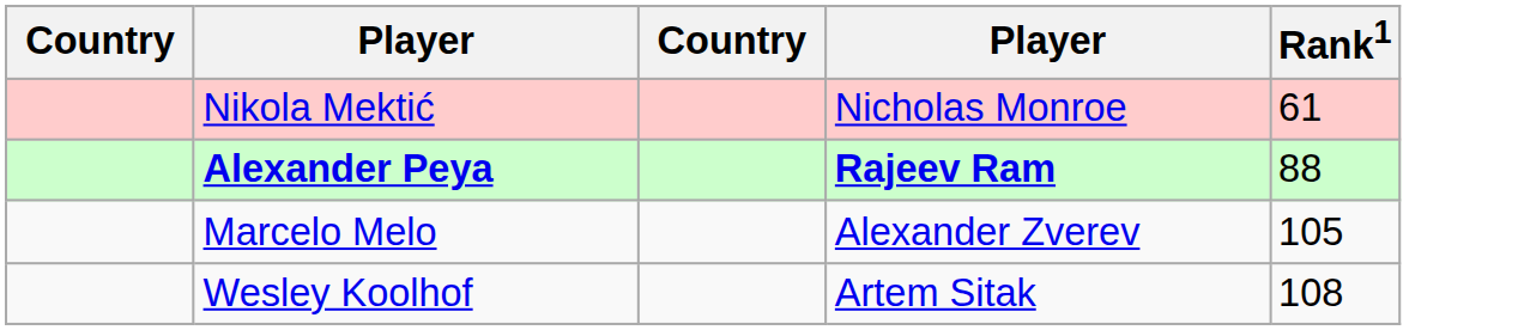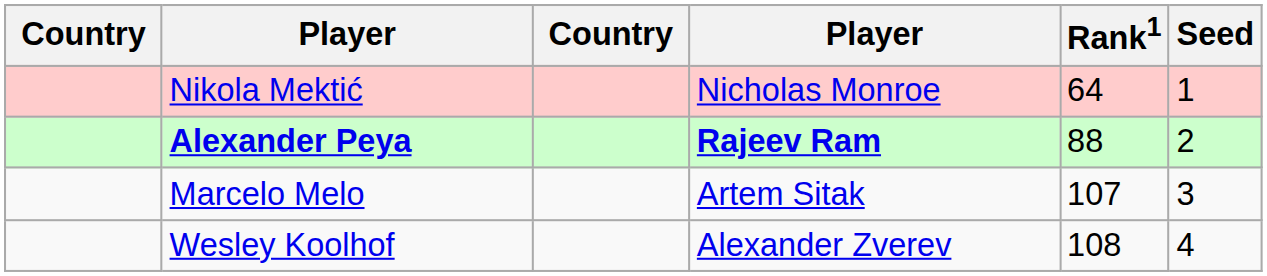+ column: Seed | 1 | 2 | 3 | 4
Nikola Mektić | Rank1: 61 -> 64
Marcelo Melo | column 4: Alexander Zverev -> Artem Sitak
Marcelo Melo | Rank1: 105 -> 107
Wesley Koolhof | column 4: Artem Sitak -> Alexander Zverev
